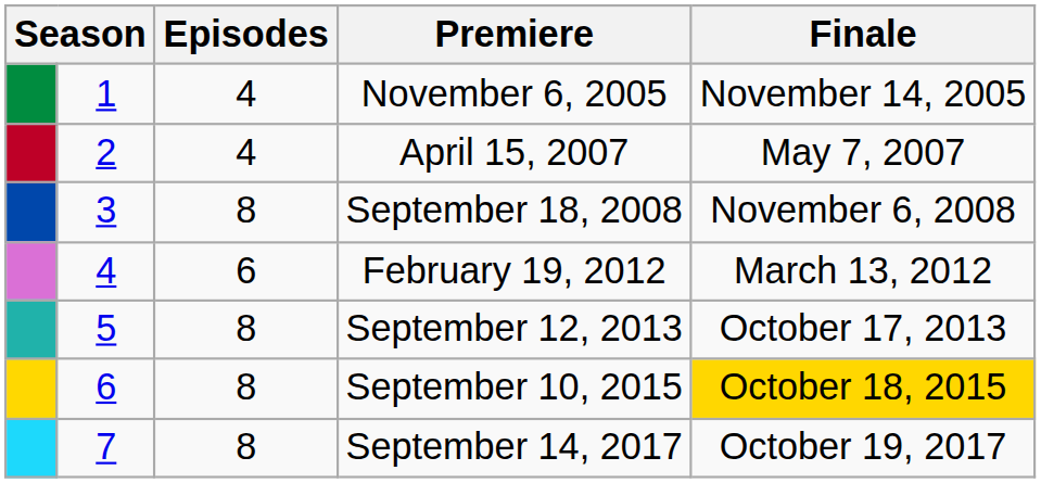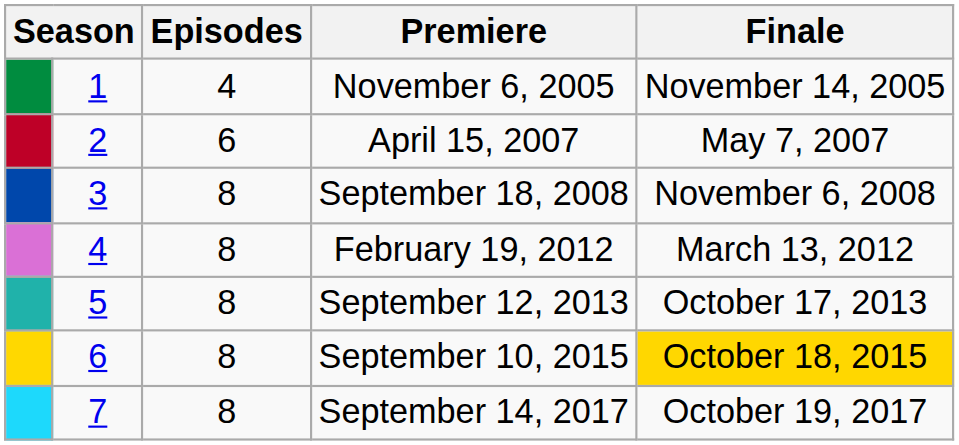April 15, 2007 | Episodes: 4 -> 6
February 19, 2012 | Episodes: 6 -> 8
